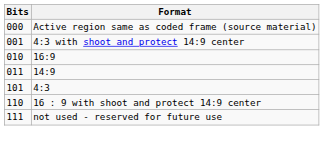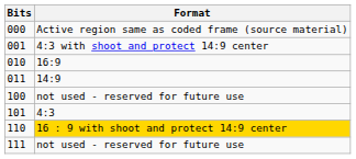+ row: 100 | not used - reserved for future use
110 | Format: no background -> gold background
